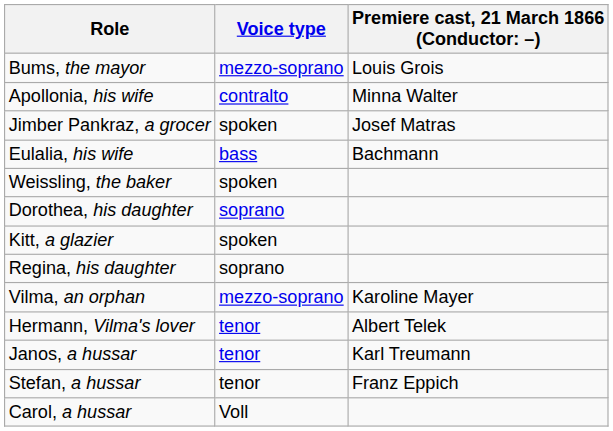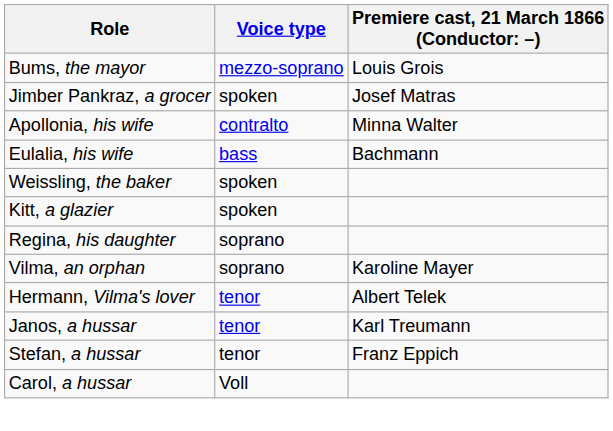rows swapped: Apollonia, his wife <-> Jimber Pankraz, a grocer
- row: Dorothea, his daughter | soprano
Vilma, an orphan | Voice type: mezzo-soprano -> soprano
